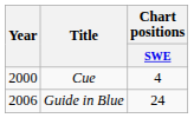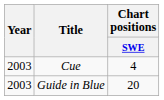Cue | Year: 2000 -> 2003
Guide in Blue | Year: 2006 -> 2003
Guide in Blue | Chart positions / SWE: 24 -> 20
